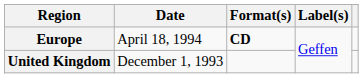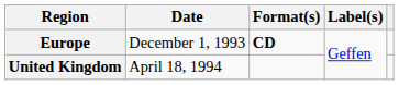Europe | Date: April 18, 1994 -> December 1, 1993
United Kingdom | Date: December 1, 1993 -> April 18, 1994
